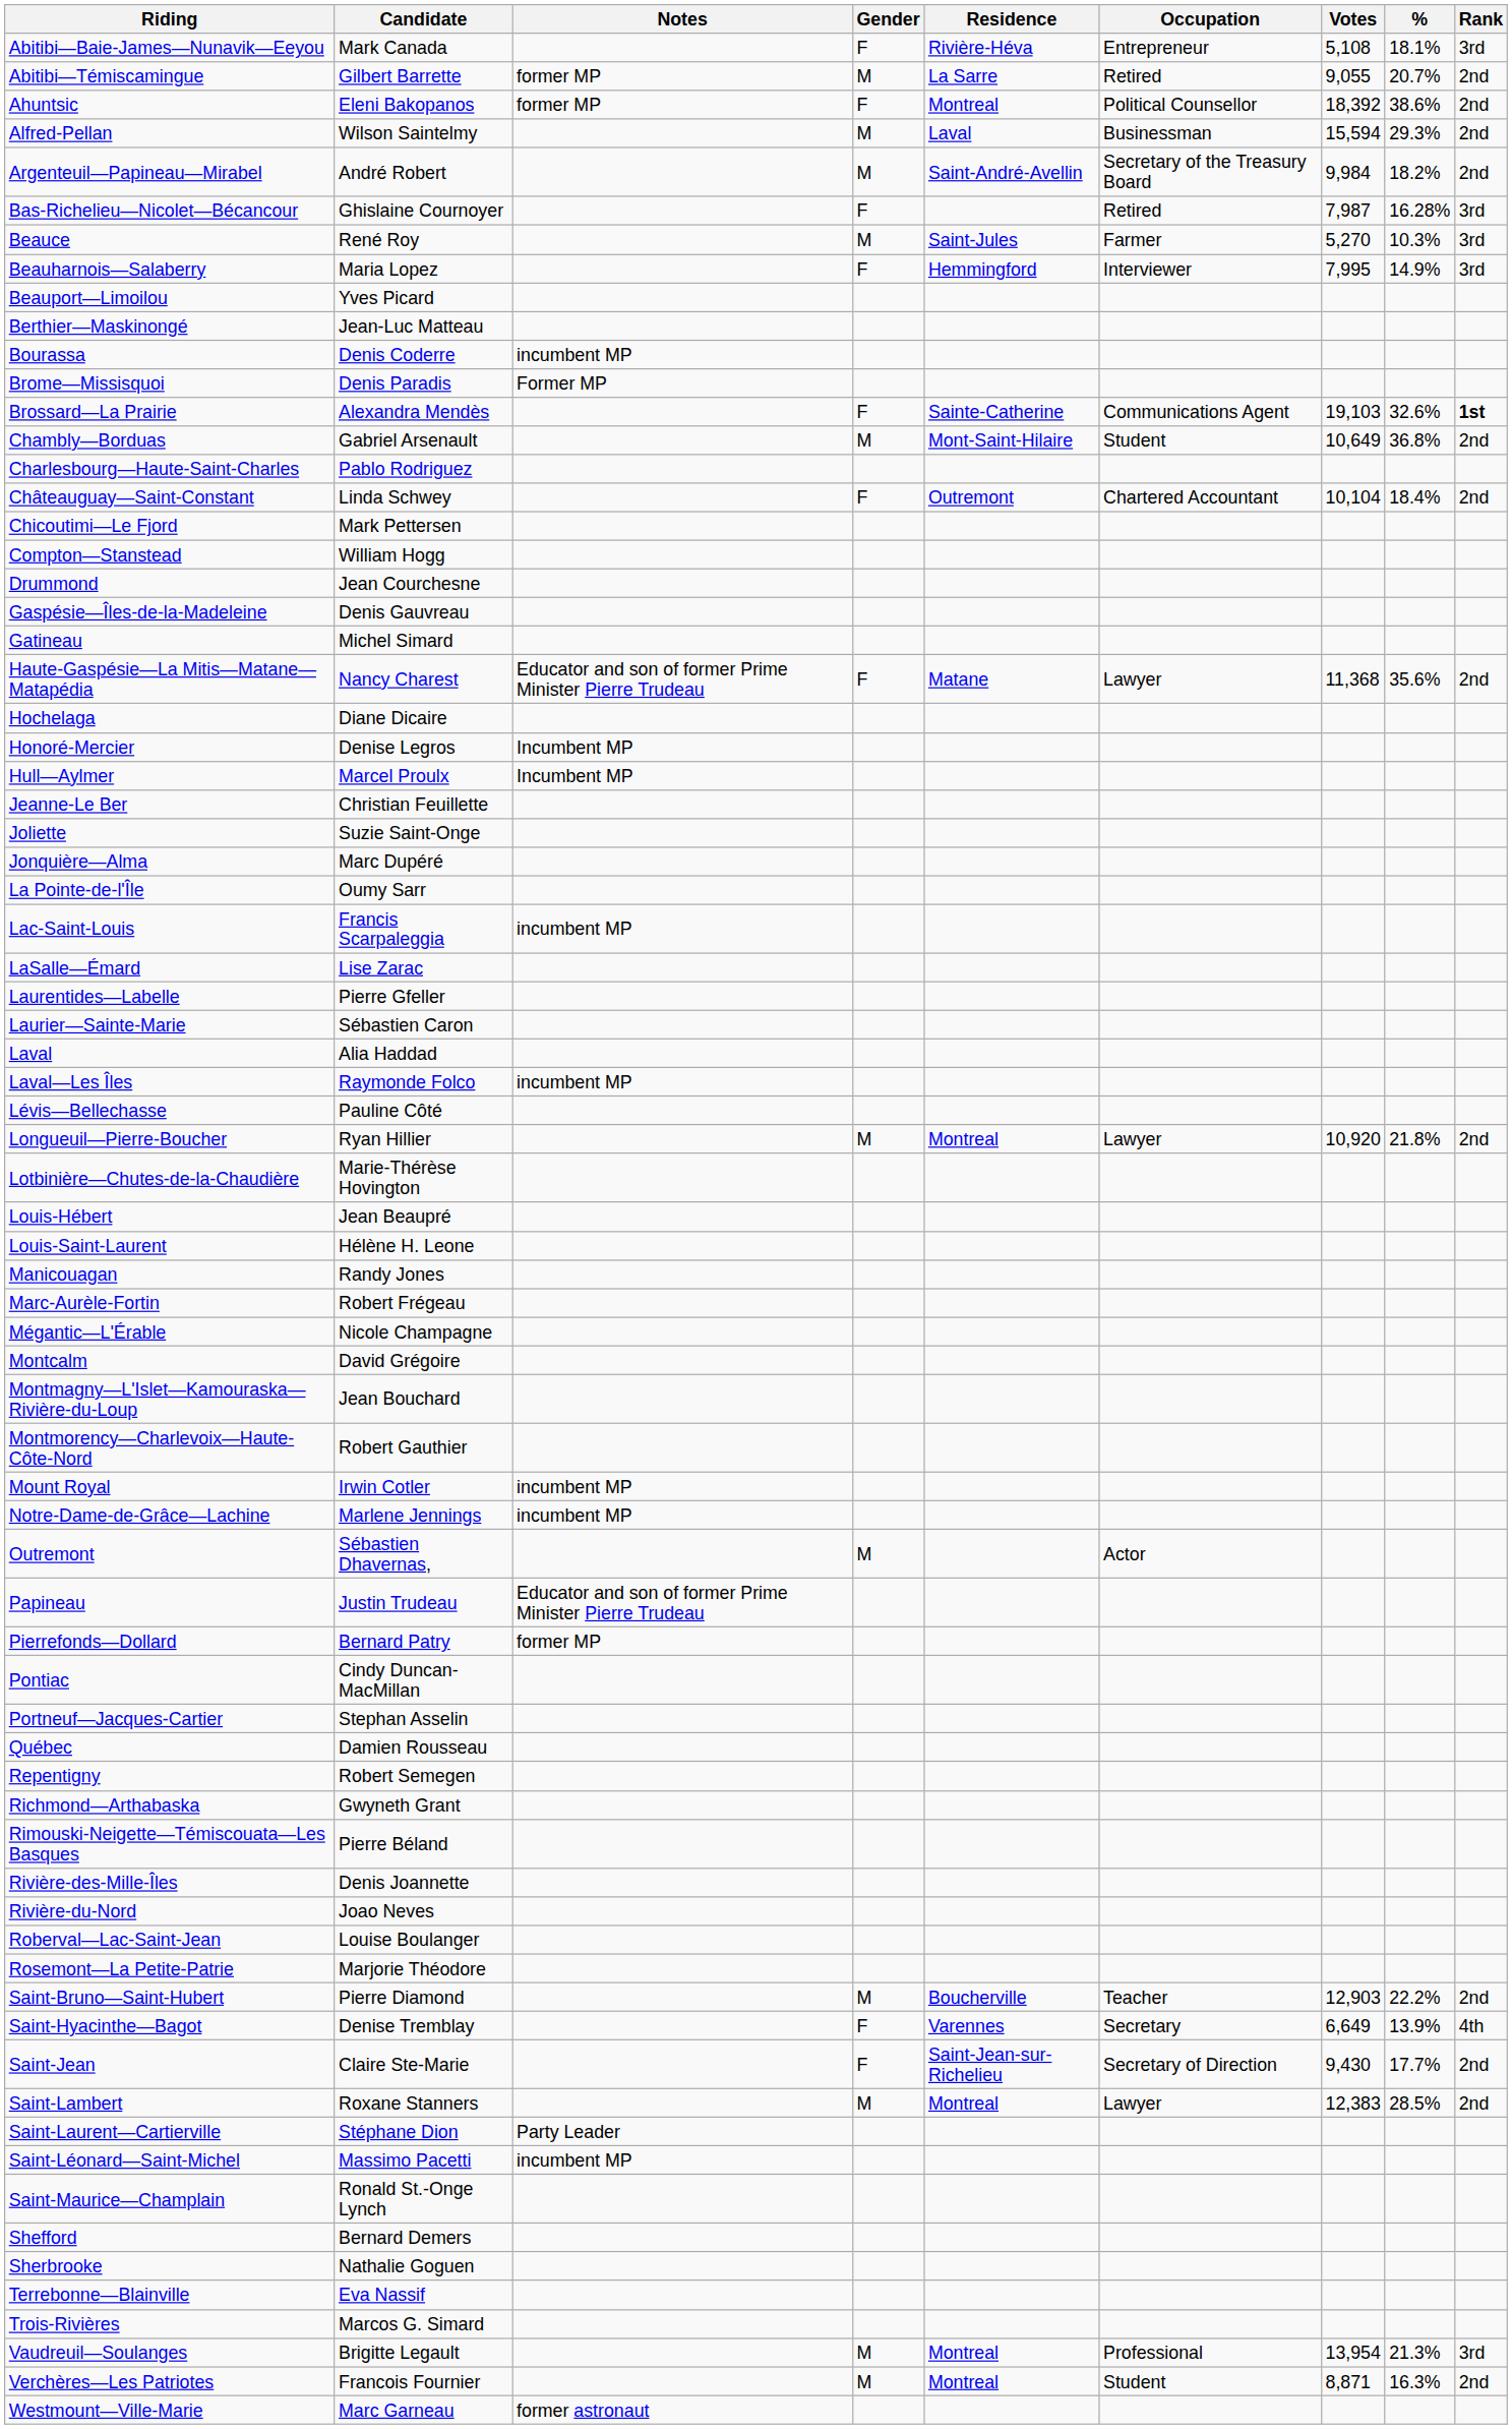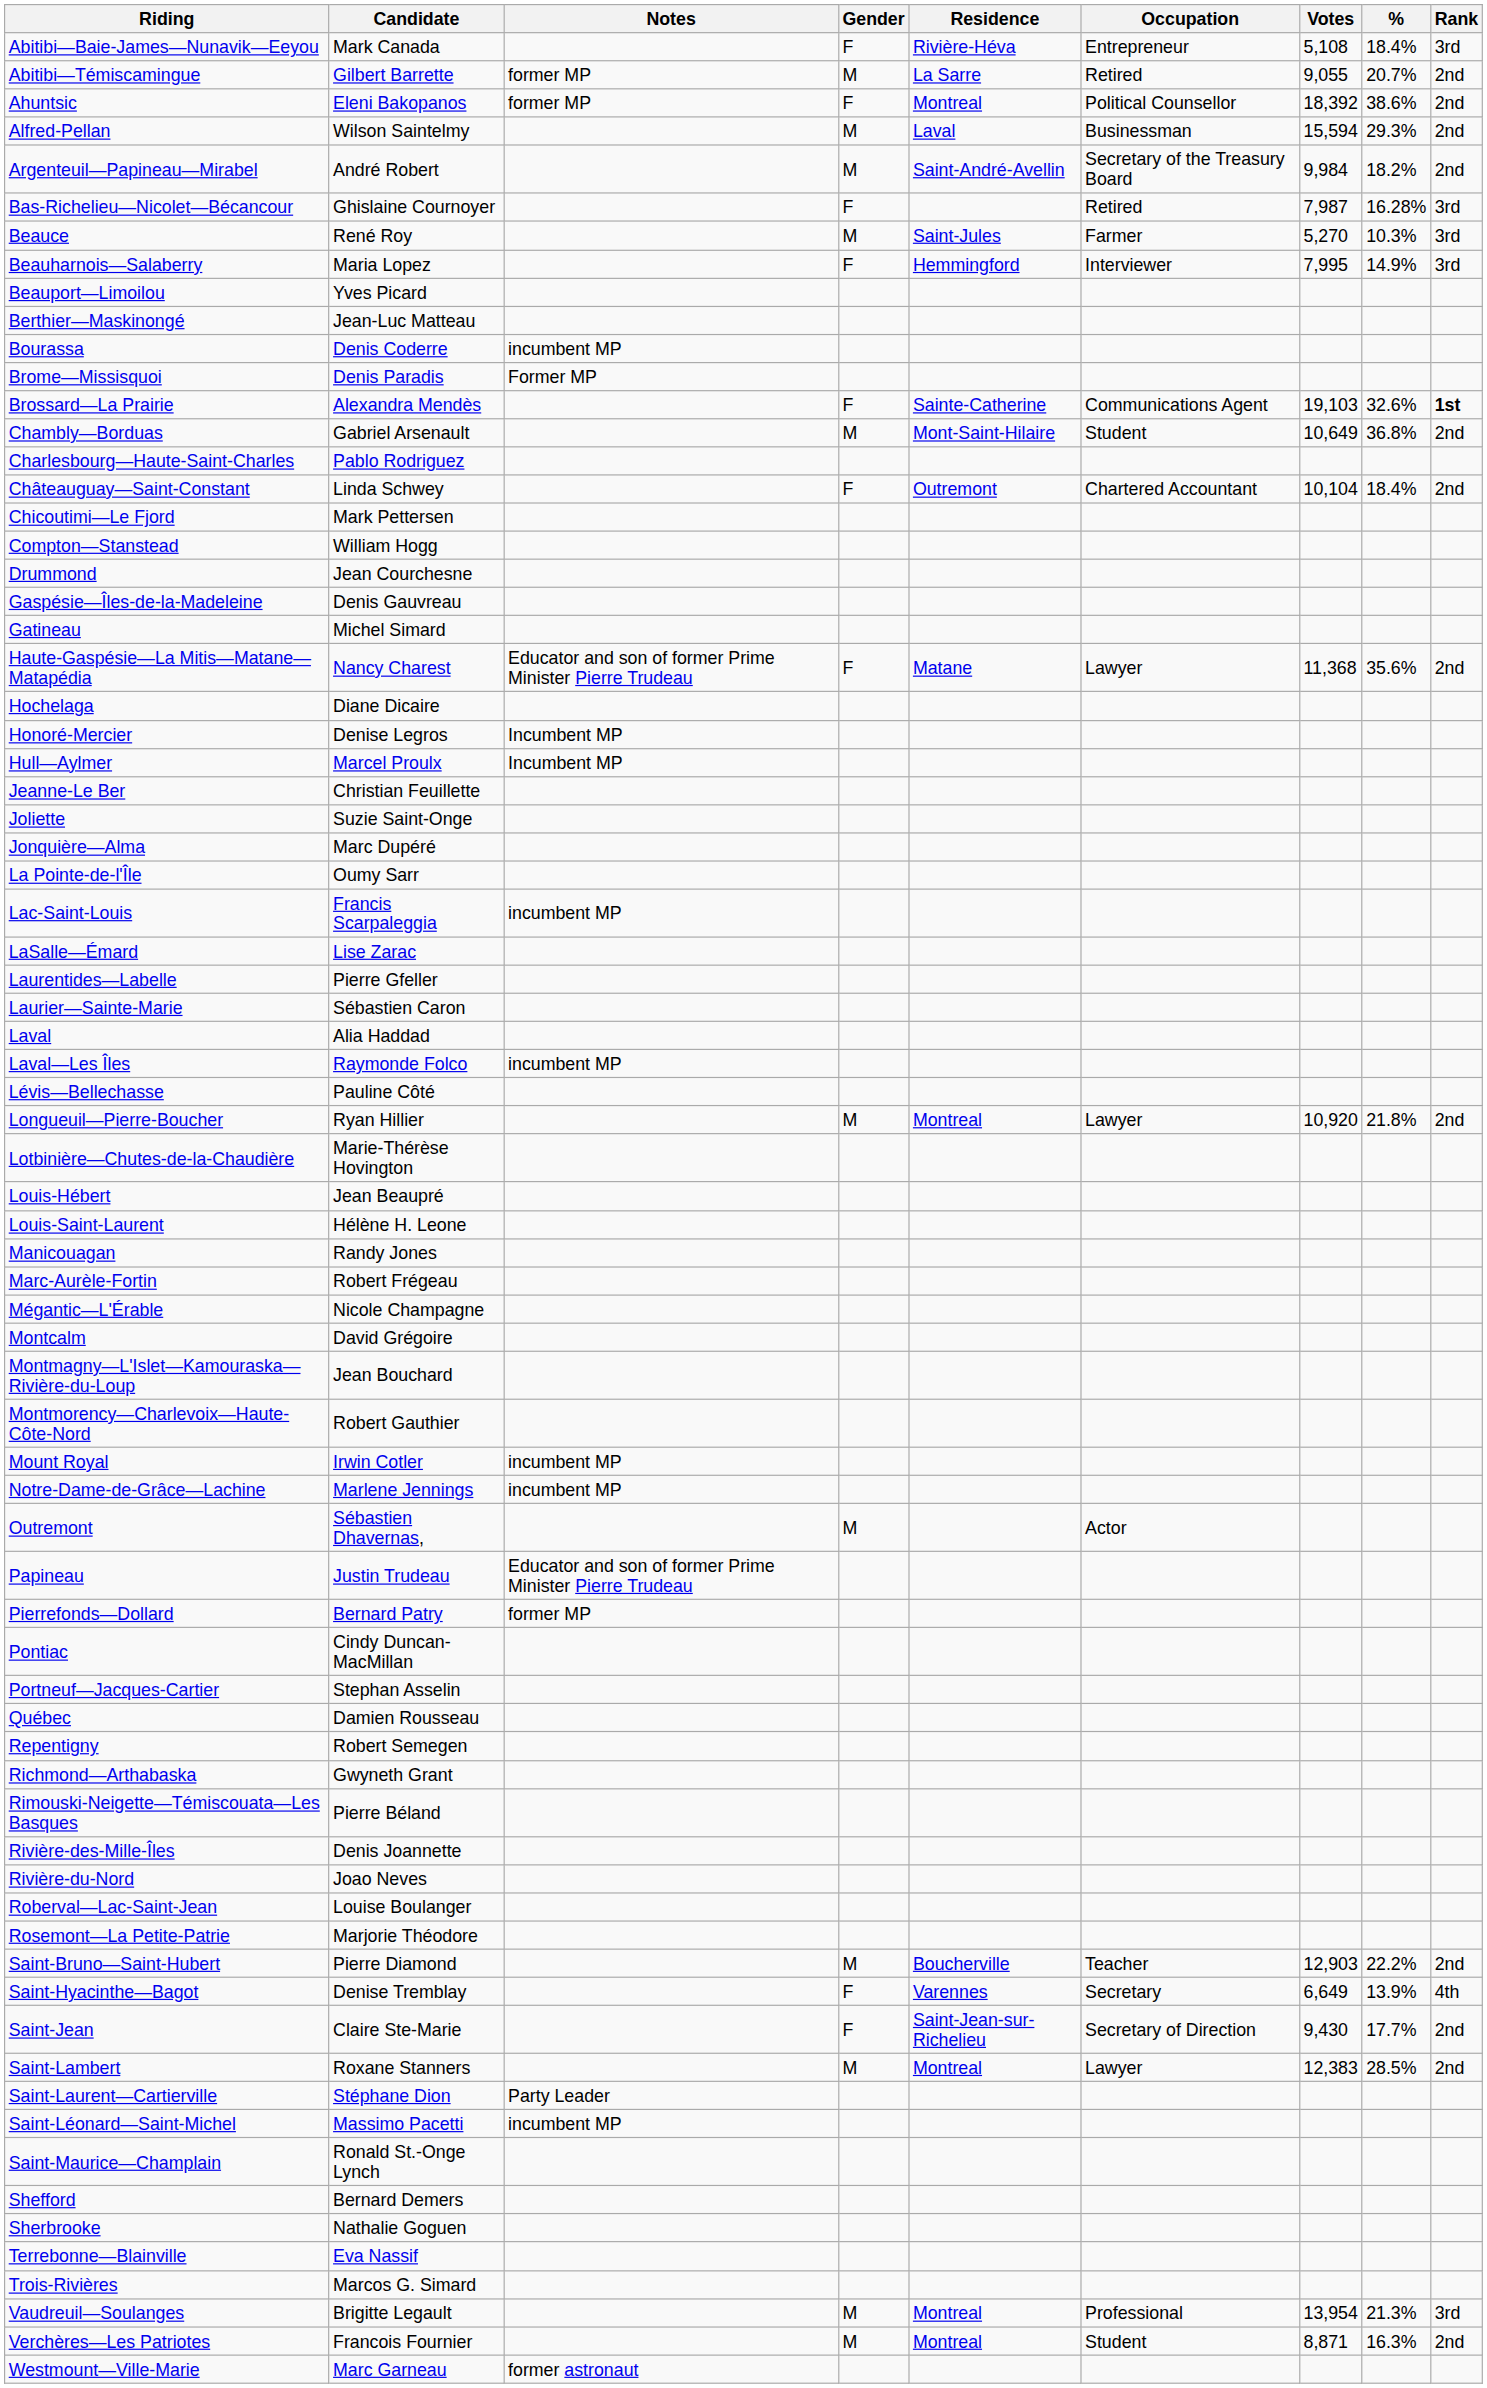Abitibi—Baie-James—Nunavik—Eeyou | %: 18.1% -> 18.4%
